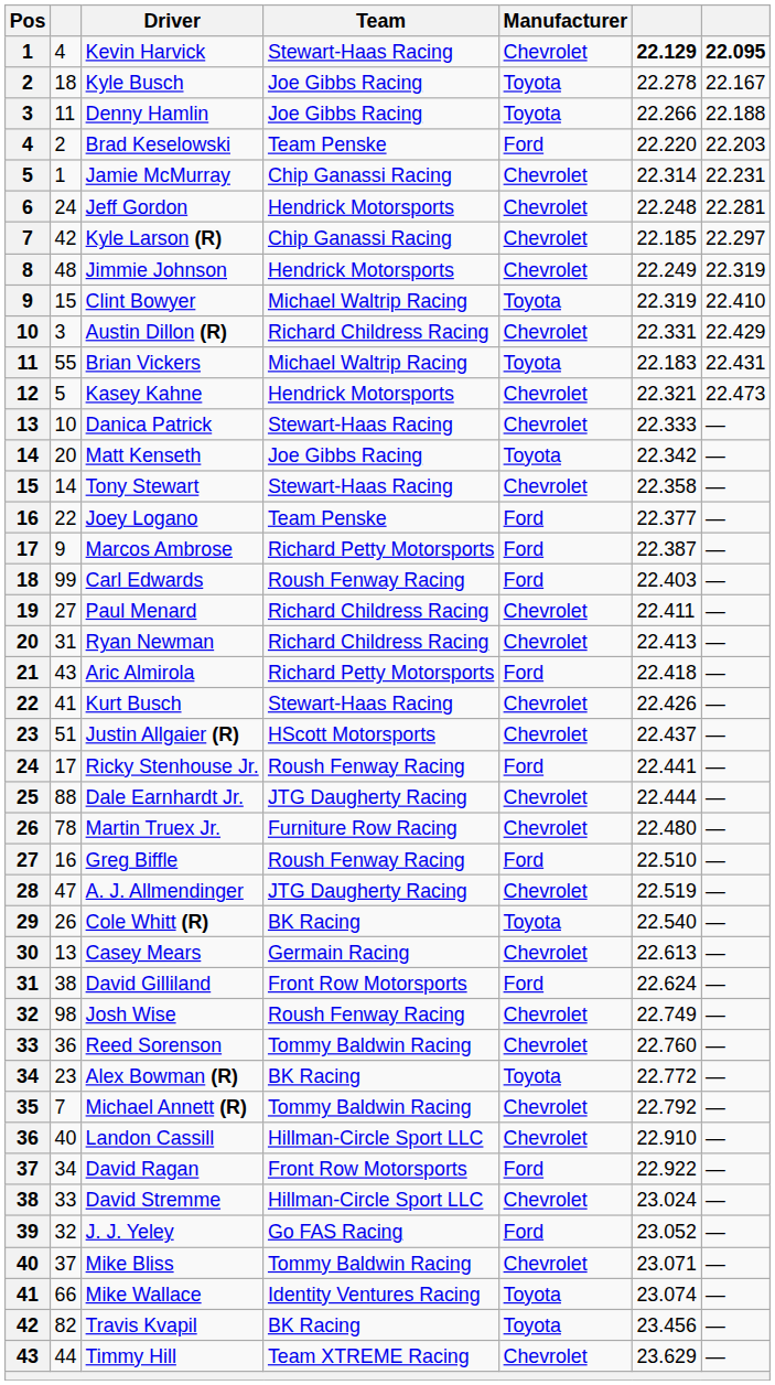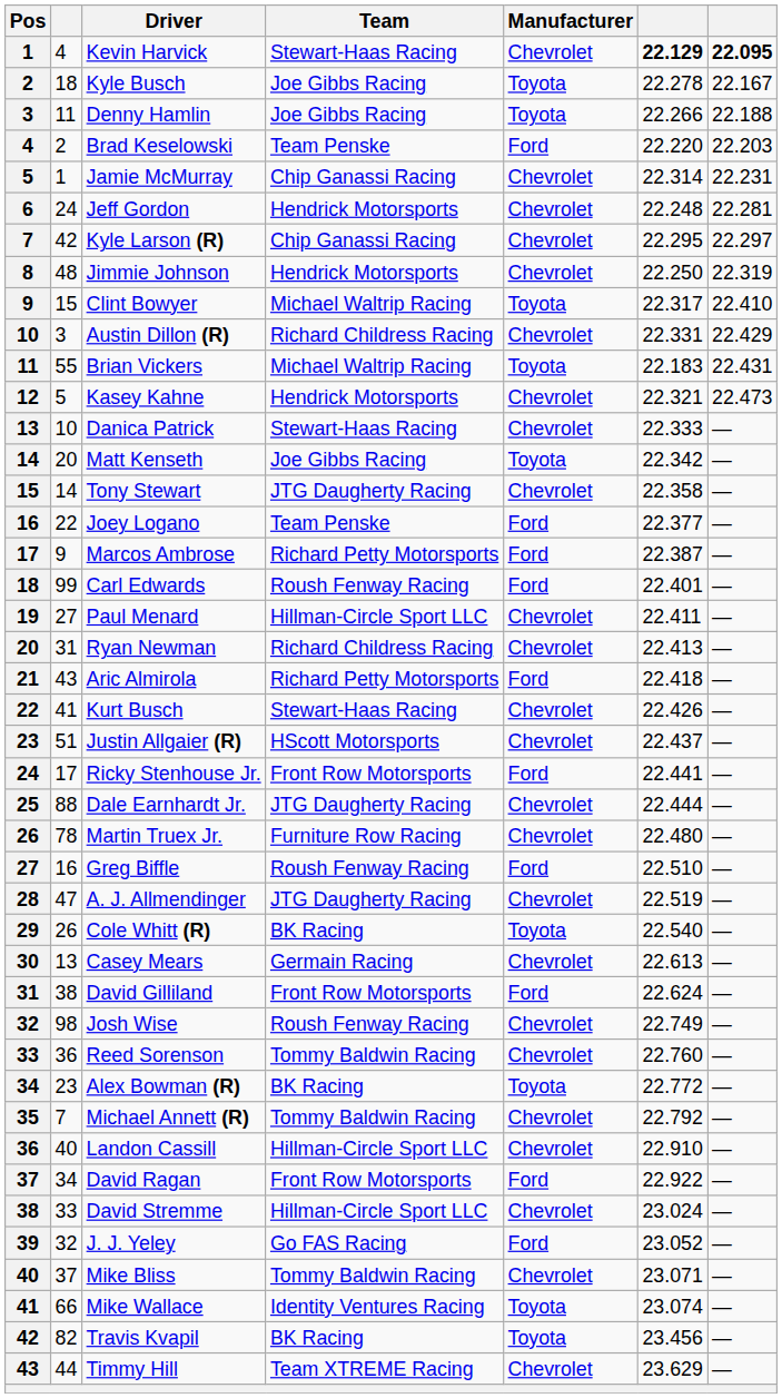Kyle Larson (R) | column 6: 22.185 -> 22.295
Jimmie Johnson | column 6: 22.249 -> 22.250
Clint Bowyer | column 6: 22.319 -> 22.317
Tony Stewart | Team: Stewart-Haas Racing -> JTG Daugherty Racing
Carl Edwards | column 6: 22.403 -> 22.401
Paul Menard | Team: Richard Childress Racing -> Hillman-Circle Sport LLC
Ricky Stenhouse Jr. | Team: Roush Fenway Racing -> Front Row Motorsports
